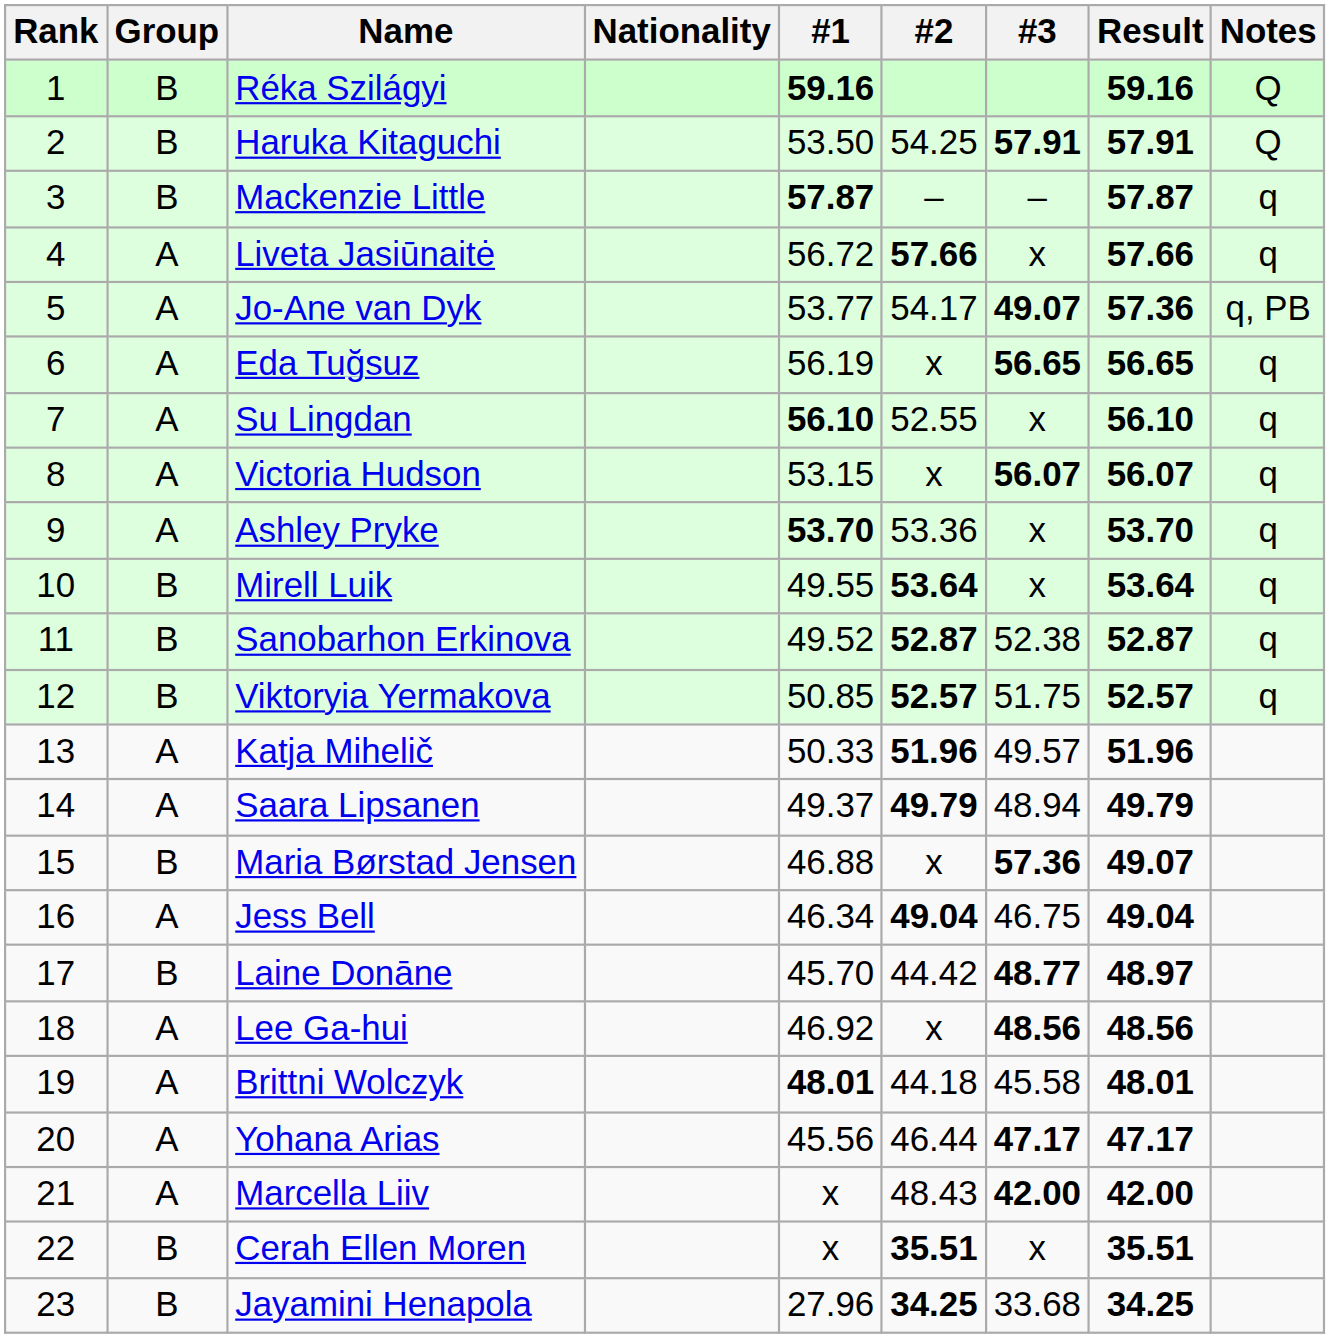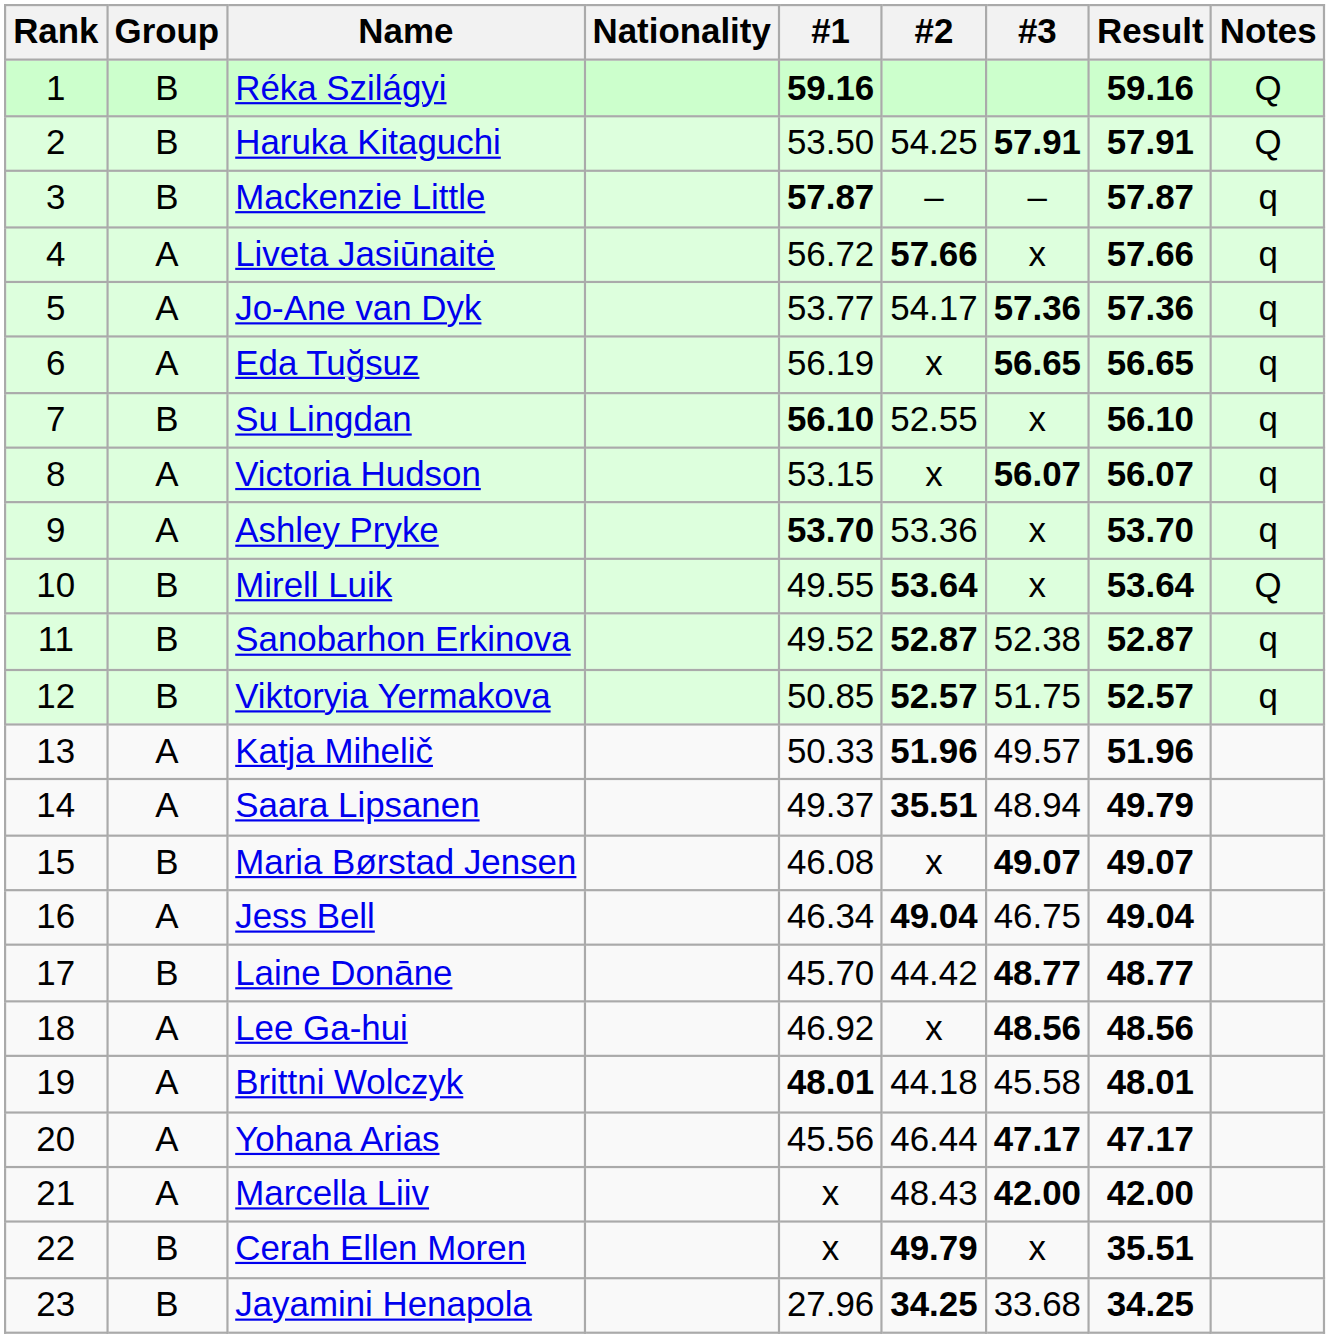Jo-Ane van Dyk | #3: 49.07 -> 57.36
Jo-Ane van Dyk | Notes: q, PB -> q
Su Lingdan | Group: A -> B
Mirell Luik | Notes: q -> Q
Saara Lipsanen | #2: 49.79 -> 35.51
Maria Børstad Jensen | #1: 46.88 -> 46.08
Maria Børstad Jensen | #3: 57.36 -> 49.07
Laine Donāne | Result: 48.97 -> 48.77
Cerah Ellen Moren | #2: 35.51 -> 49.79
